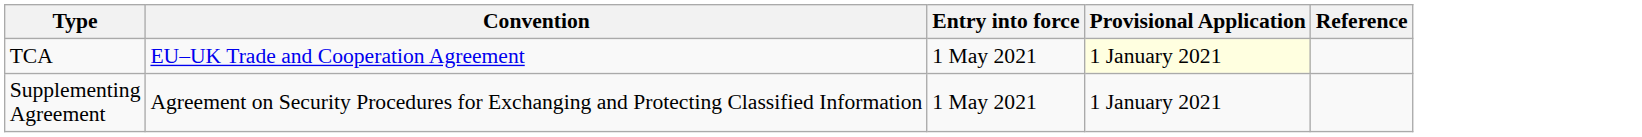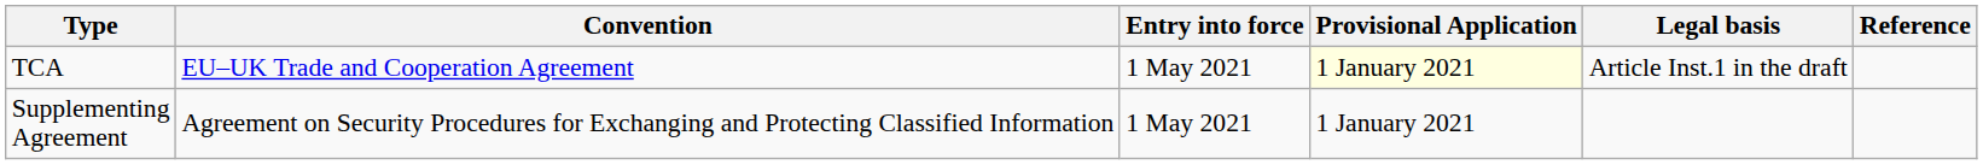+ column: Legal basis | Article Inst.1 in the draft
